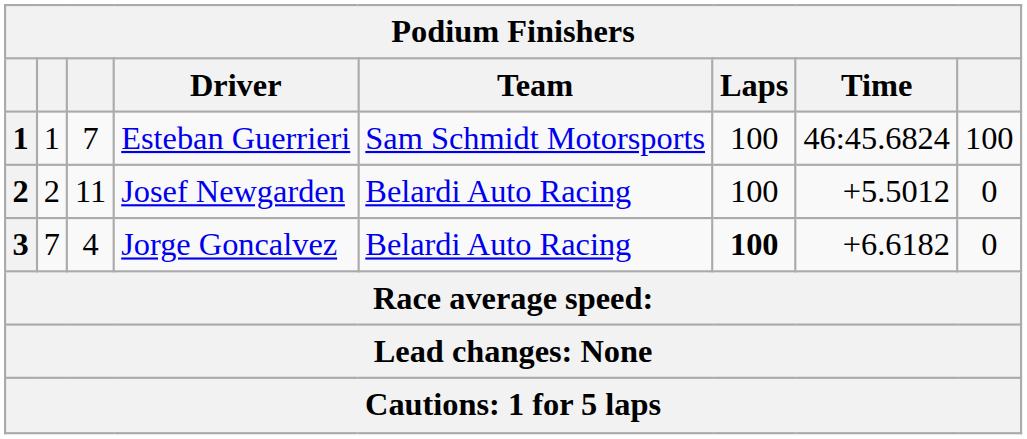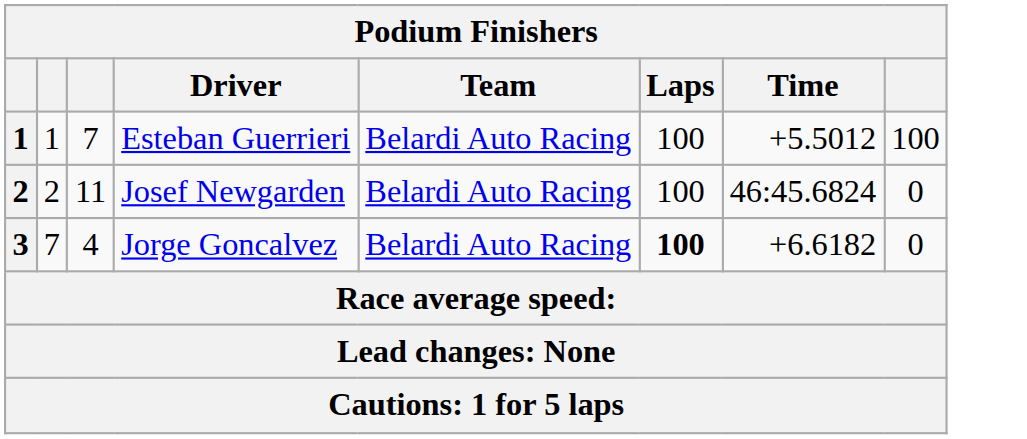Esteban Guerrieri | Team: Sam Schmidt Motorsports -> Belardi Auto Racing
Esteban Guerrieri | Time: 46:45.6824 -> +5.5012
Josef Newgarden | Time: +5.5012 -> 46:45.6824
